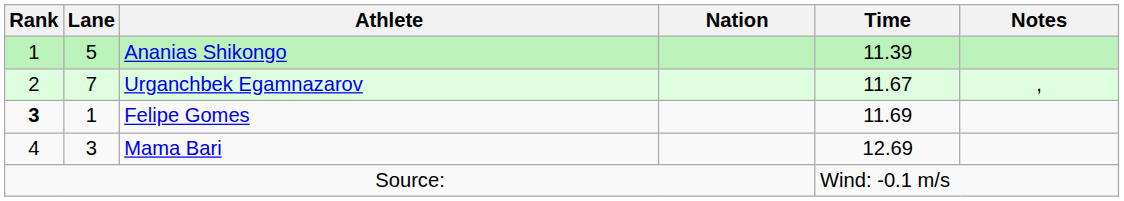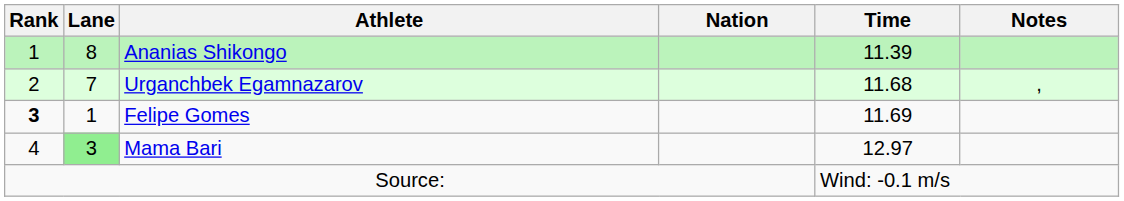Ananias Shikongo | Lane: 5 -> 8
Urganchbek Egamnazarov | Time: 11.67 -> 11.68
Mama Bari | Lane: no background -> lightgreen background
Mama Bari | Time: 12.69 -> 12.97
